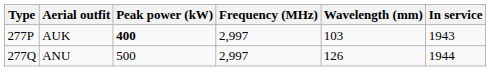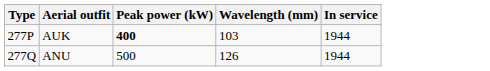- column: Frequency (MHz) | 2,997 | 2,997
AUK | In service: 1943 -> 1944
